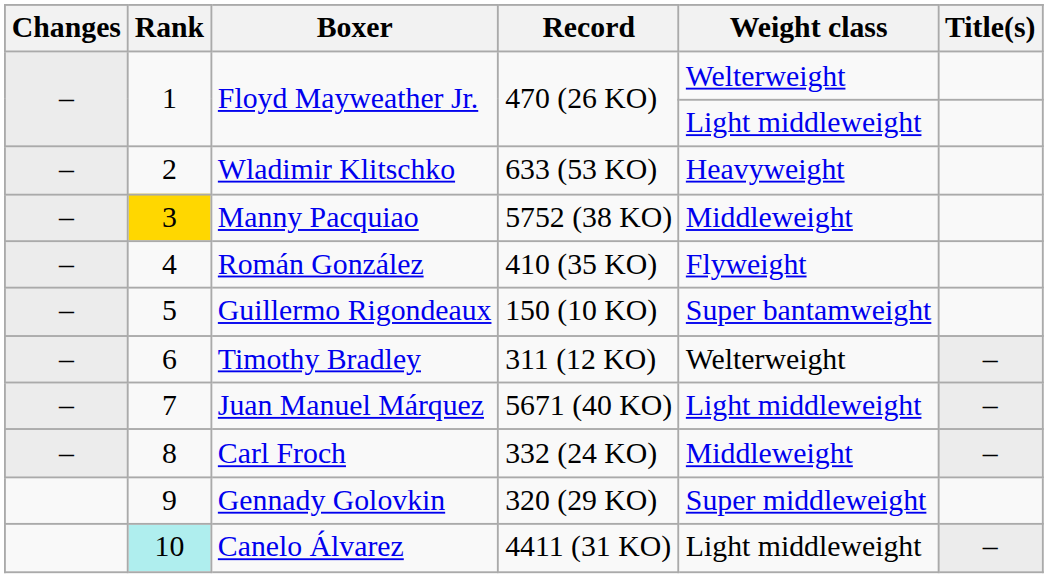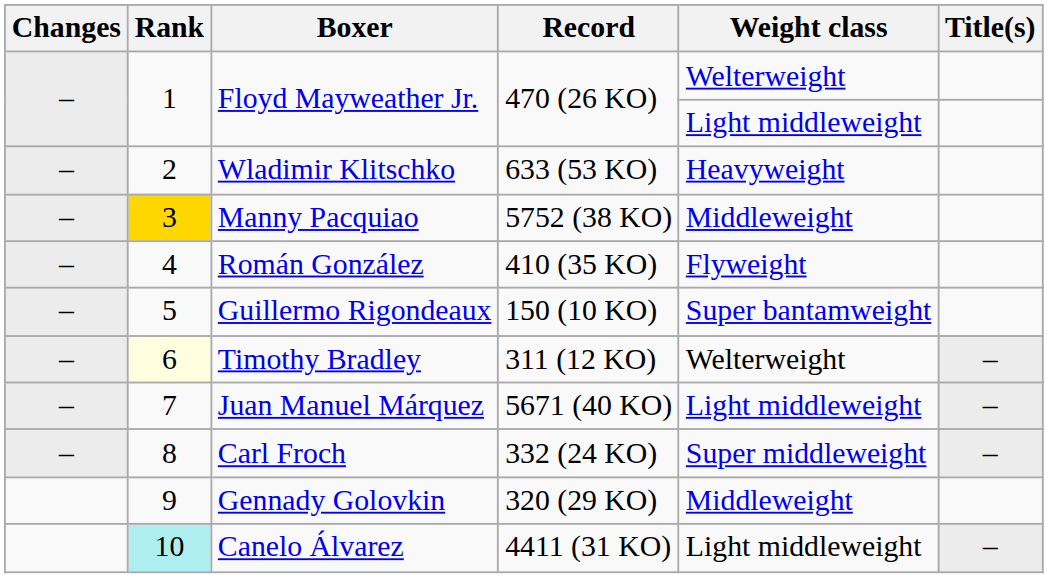Timothy Bradley | Rank: no background -> lightyellow background
Carl Froch | Weight class: Middleweight -> Super middleweight
Gennady Golovkin | Weight class: Super middleweight -> Middleweight
